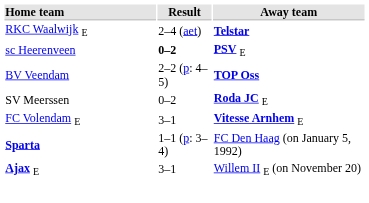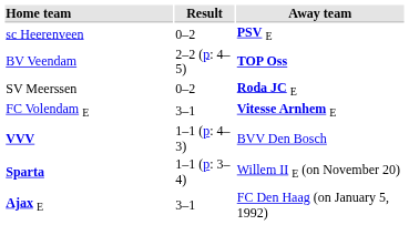- row: RKC Waalwijk E | 2–4 (aet) | Telstar
sc Heerenveen | Result: bold -> normal
+ row: VVV | 1–1 (p: 4–3) | BVV Den Bosch
Sparta | Away team: FC Den Haag (on January 5, 1992) -> Willem II E (on November 20)
Ajax E | Away team: Willem II E (on November 20) -> FC Den Haag (on January 5, 1992)
